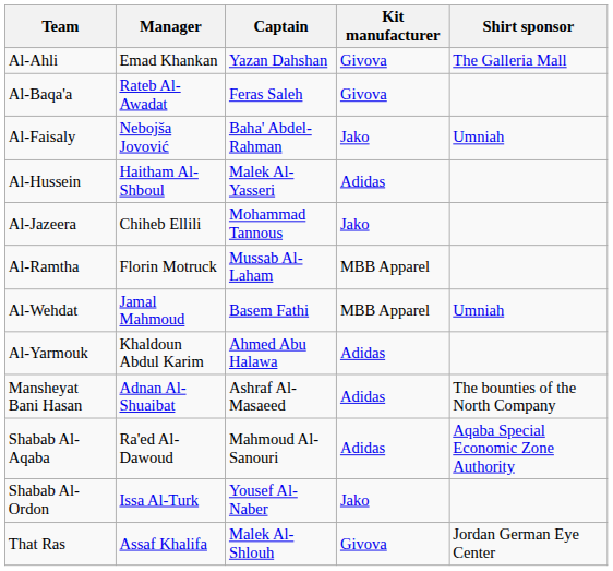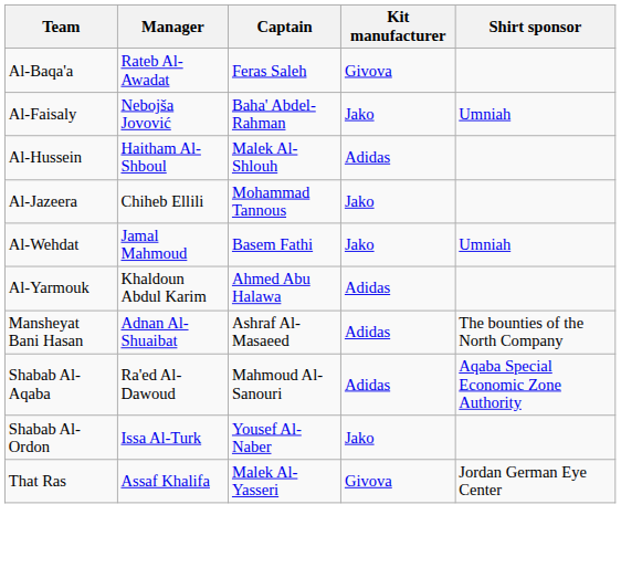- row: Al-Ahli | Emad Khankan | Yazan Dahshan | Givova | The Galleria Mall
Al-Hussein | Captain: Malek Al-Yasseri -> Malek Al-Shlouh
- row: Al-Ramtha | Florin Motruck | Mussab Al-Laham | MBB Apparel
Al-Wehdat | Kit manufacturer: MBB Apparel -> Jako
That Ras | Captain: Malek Al-Shlouh -> Malek Al-Yasseri
